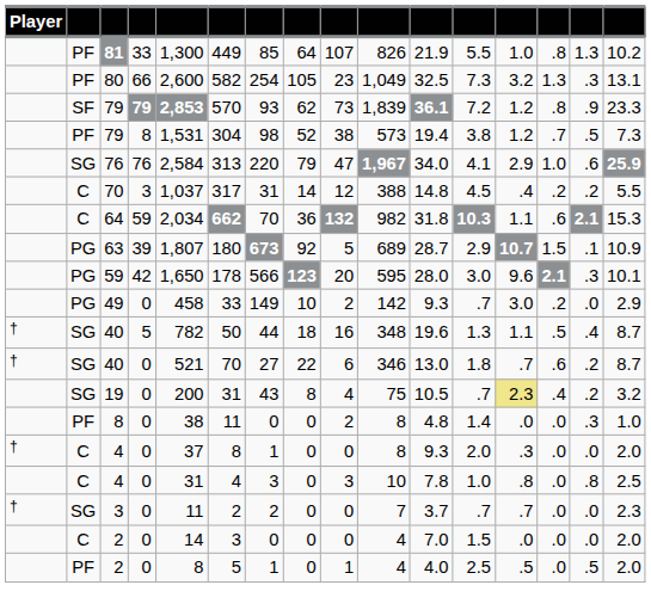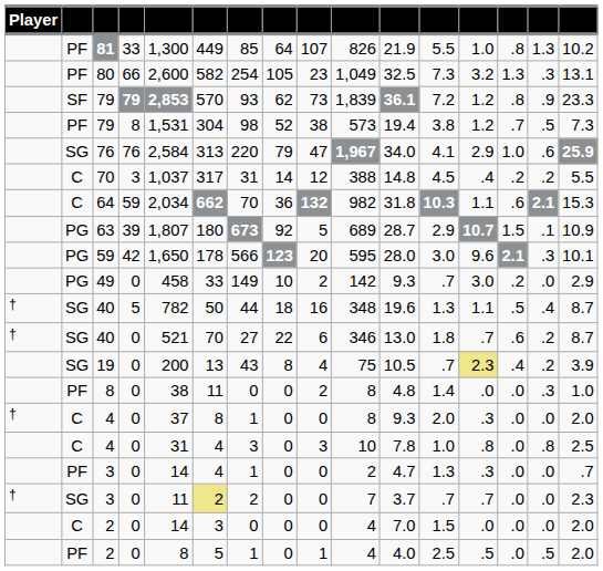19 | column 6: 31 -> 13
19 | column 16: 3.2 -> 3.9
+ row: PF | 3 | 0 | 14 | 4 | 1 | 0 | 0 | 2 | 4.7 | 1.3 | .3 | .0 | .0 | .7
SG / 3 | column 6: no background -> khaki background
